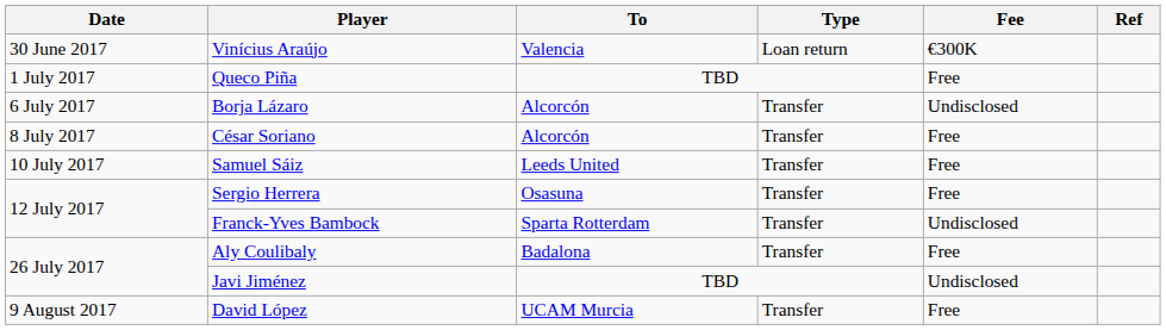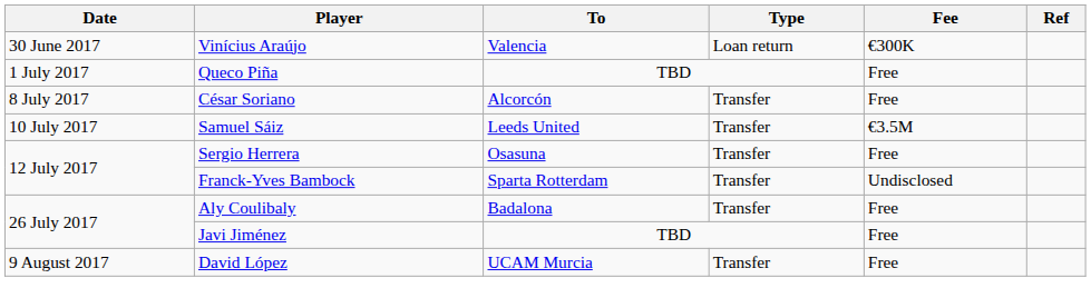- row: 6 July 2017 | Borja Lázaro | Alcorcón | Transfer | Undisclosed
Samuel Sáiz | Fee: Free -> €3.5M
Javi Jiménez | Fee: Undisclosed -> Free
